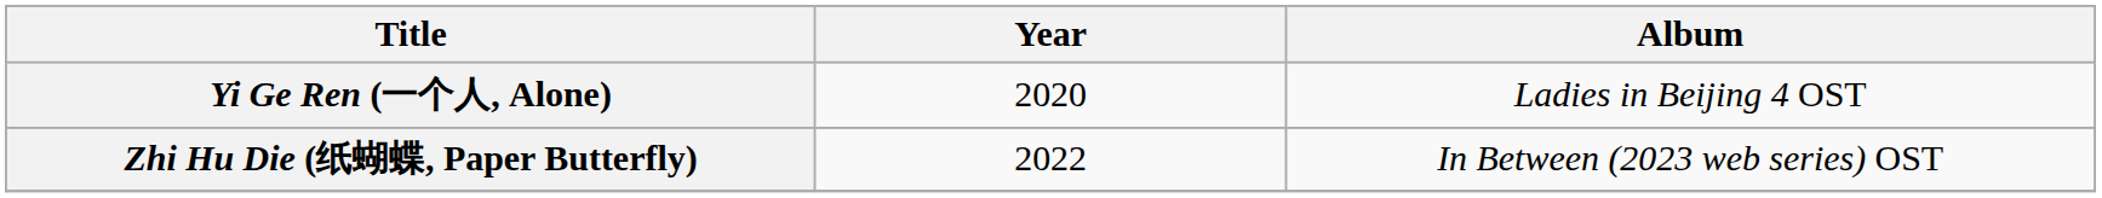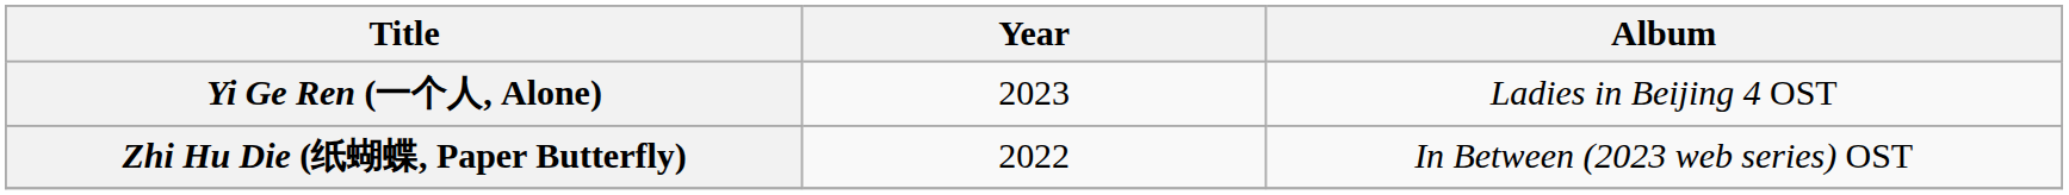Yi Ge Ren (一个人, Alone) | Year: 2020 -> 2023
